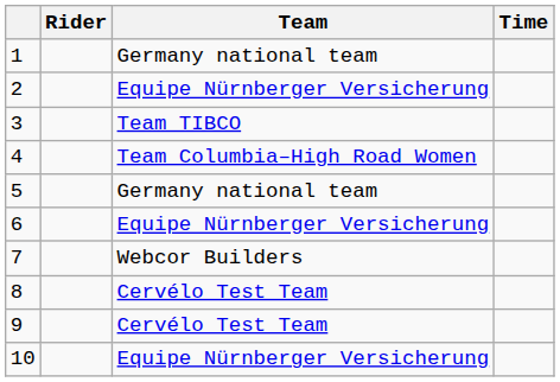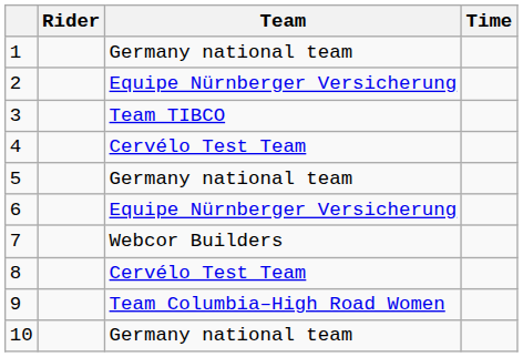4 | Team: Team Columbia–High Road Women -> Cervélo Test Team
9 | Team: Cervélo Test Team -> Team Columbia–High Road Women
10 | Team: Equipe Nürnberger Versicherung -> Germany national team
